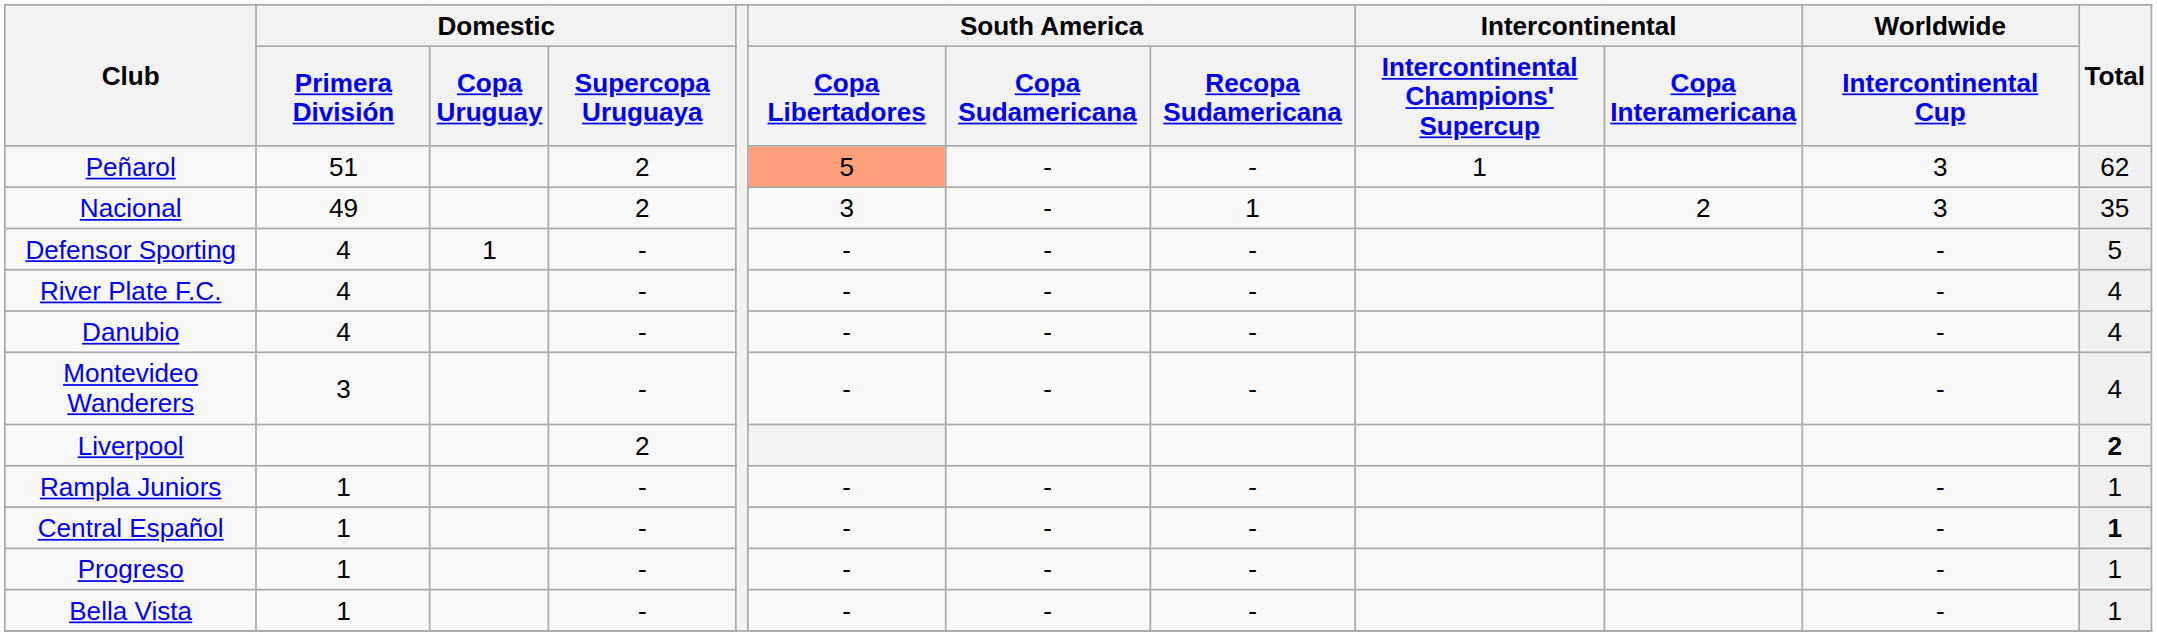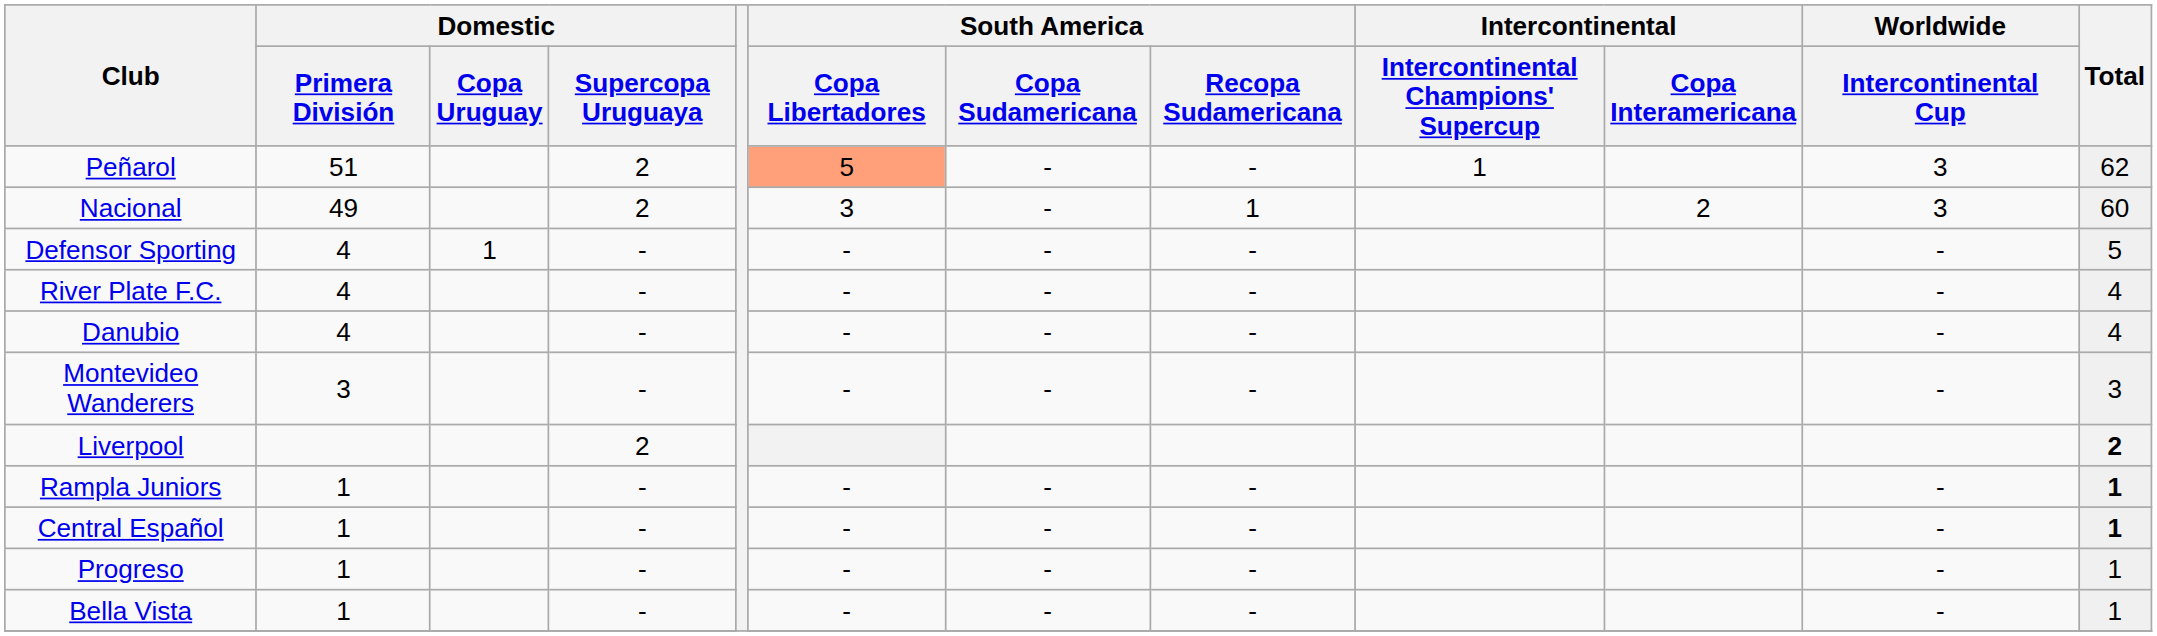Nacional | Total: 35 -> 60
Montevideo Wanderers | Total: 4 -> 3
Rampla Juniors | Total: normal -> bold
